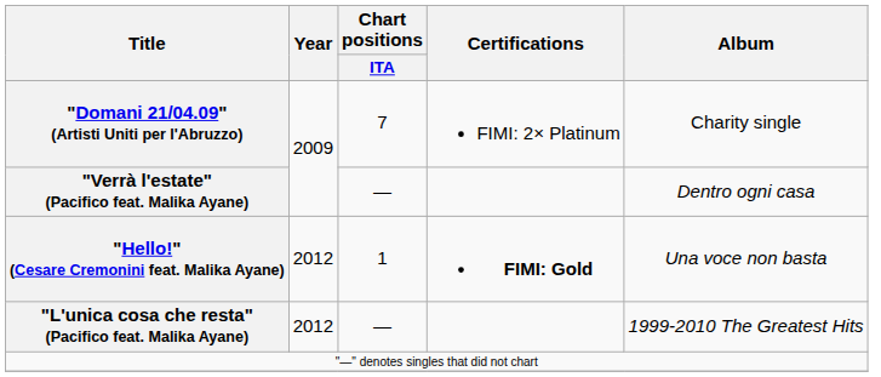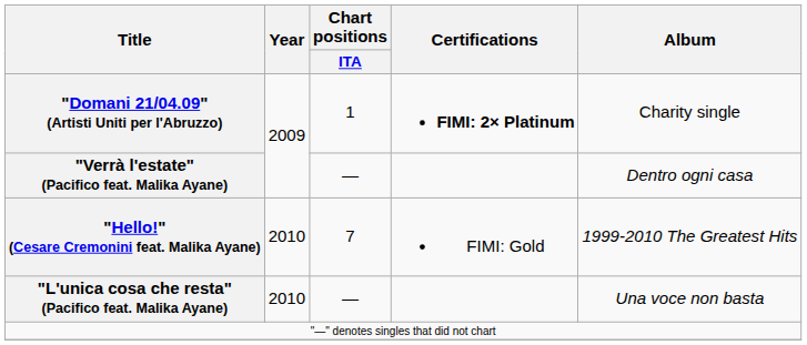"Domani 21/04.09" (Artisti Uniti per l'Abruzzo) | Chart positions / ITA: 7 -> 1
"Domani 21/04.09" (Artisti Uniti per l'Abruzzo) | Certifications: normal -> bold
"Hello!" (Cesare Cremonini feat. Malika Ayane) | Year: 2012 -> 2010
"Hello!" (Cesare Cremonini feat. Malika Ayane) | Chart positions / ITA: 1 -> 7
"Hello!" (Cesare Cremonini feat. Malika Ayane) | Certifications: bold -> normal
"Hello!" (Cesare Cremonini feat. Malika Ayane) | Album: Una voce non basta -> 1999-2010 The Greatest Hits
"L'unica cosa che resta" (Pacifico feat. Malika Ayane) | Year: 2012 -> 2010
"L'unica cosa che resta" (Pacifico feat. Malika Ayane) | Album: 1999-2010 The Greatest Hits -> Una voce non basta
